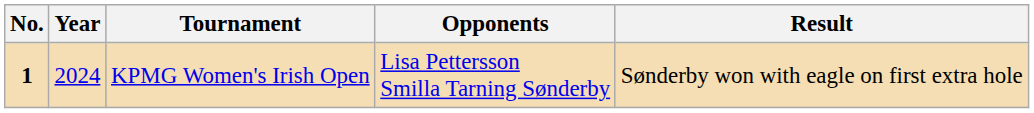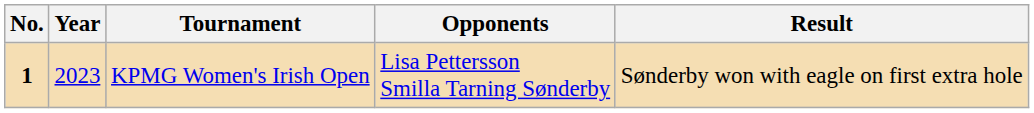KPMG Women's Irish Open | Year: 2024 -> 2023
